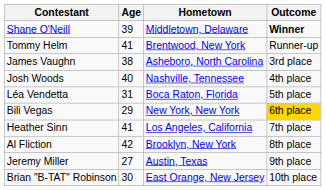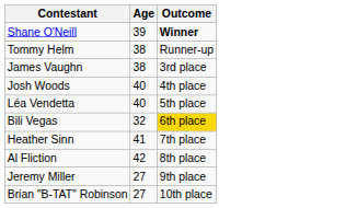- column: Hometown | Middletown, Delaware | Brentwood, New York | Asheboro, North Carolina | Nashville, Tennessee | Boca Raton, Florida | New York, New York | Los Angeles, California | Brooklyn, New York | Austin, Texas | East Orange, New Jersey
Tommy Helm | Age: 41 -> 38
Léa Vendetta | Age: 31 -> 40
Bili Vegas | Age: 29 -> 32
Brian "B-TAT" Robinson | Age: 30 -> 27
